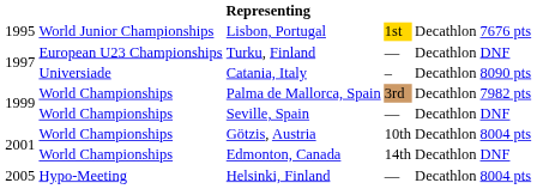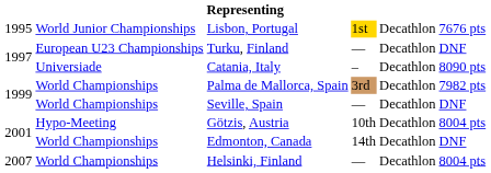Götzis, Austria | column 2: World Championships -> Hypo-Meeting
Helsinki, Finland | column 1: 2005 -> 2007
Helsinki, Finland | column 2: Hypo-Meeting -> World Championships
